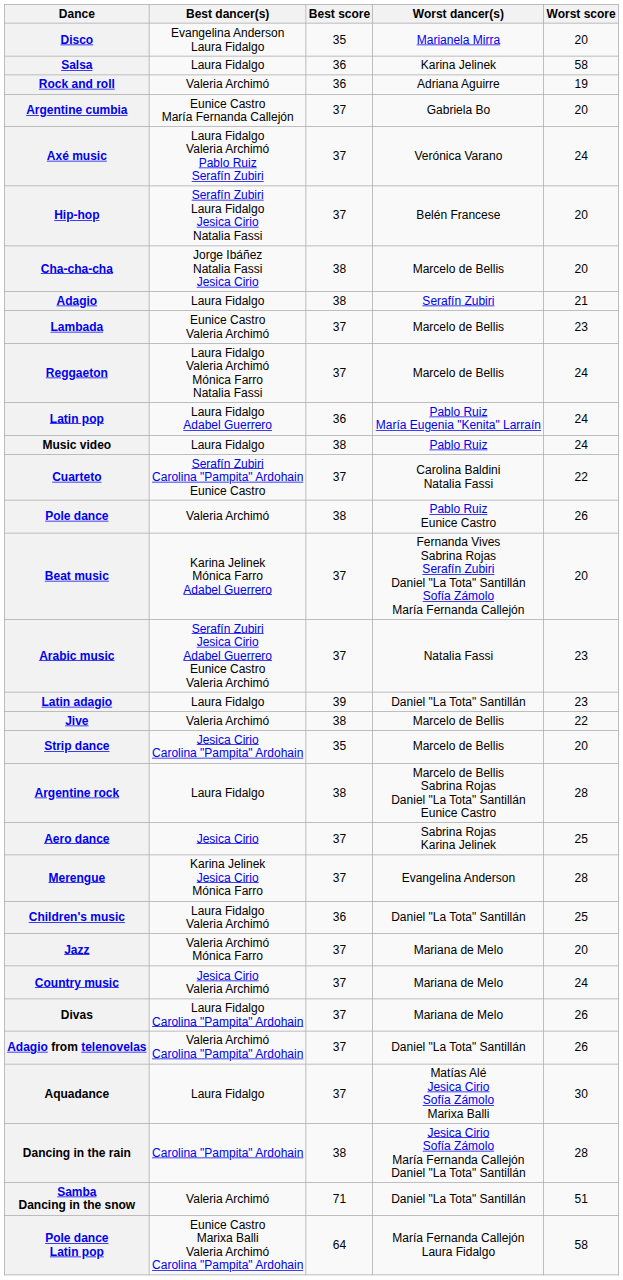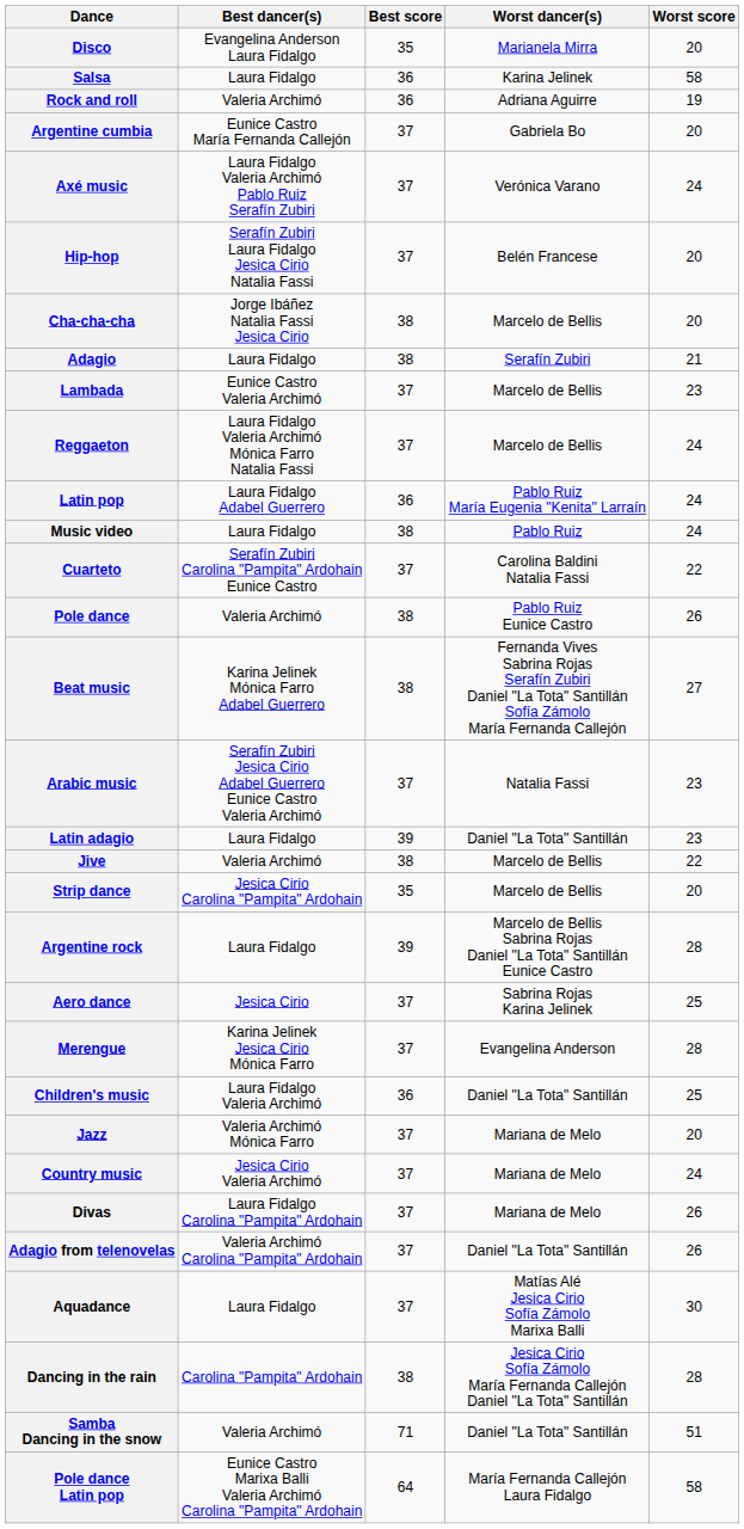Beat music | Best score: 37 -> 38
Beat music | Worst score: 20 -> 27
Argentine rock | Best score: 38 -> 39
